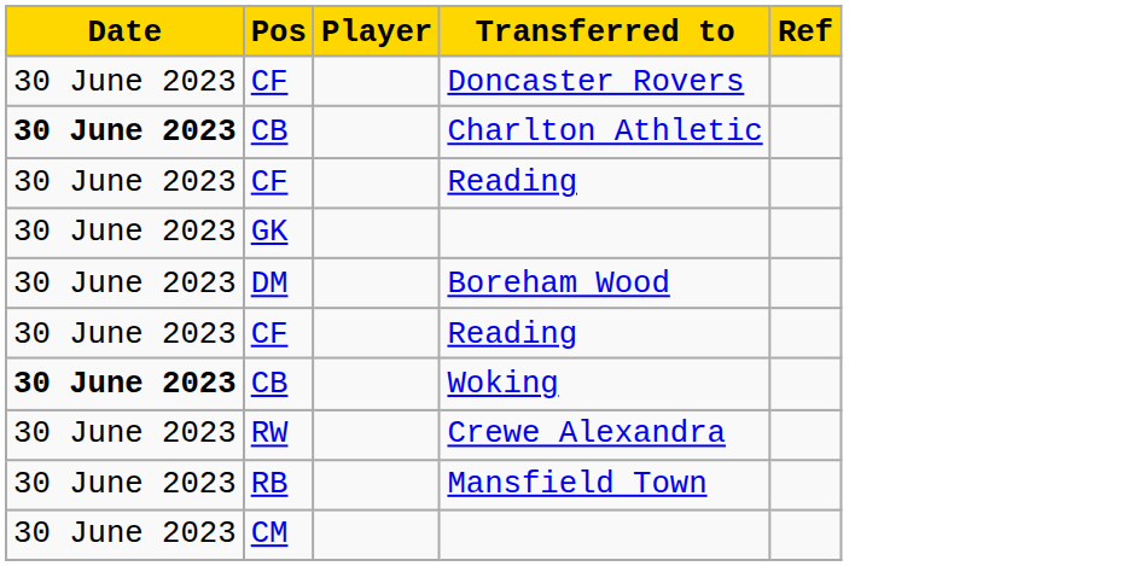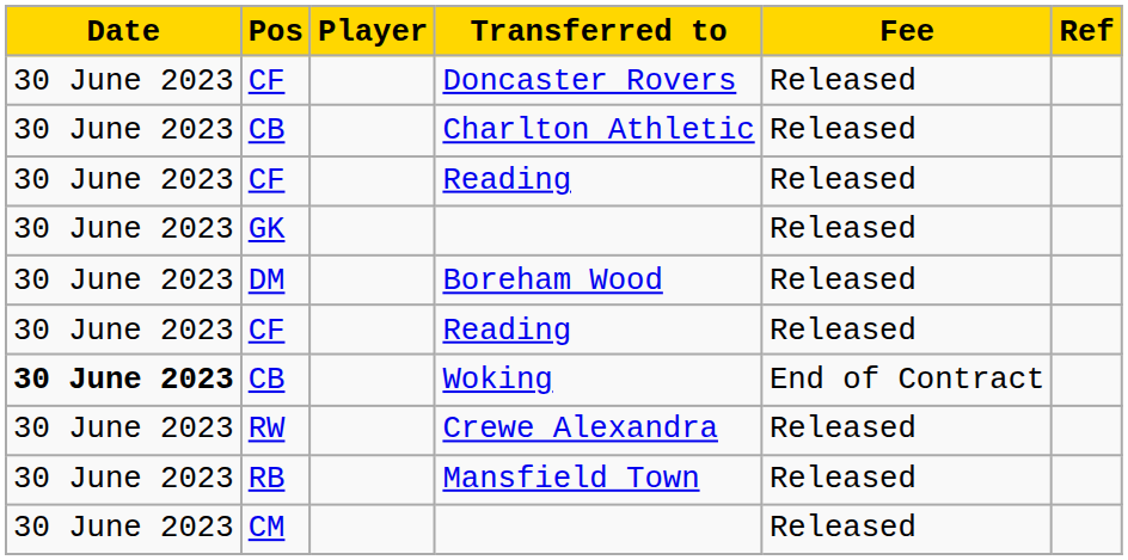+ column: Fee | Released | Released | Released | Released | Released | Released | End of Contract | Released | Released | Released
Charlton Athletic | Date: bold -> normal
